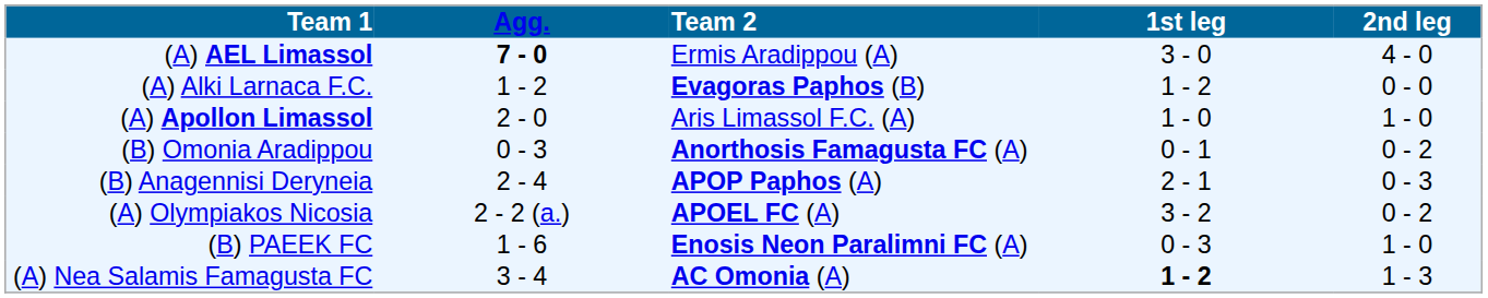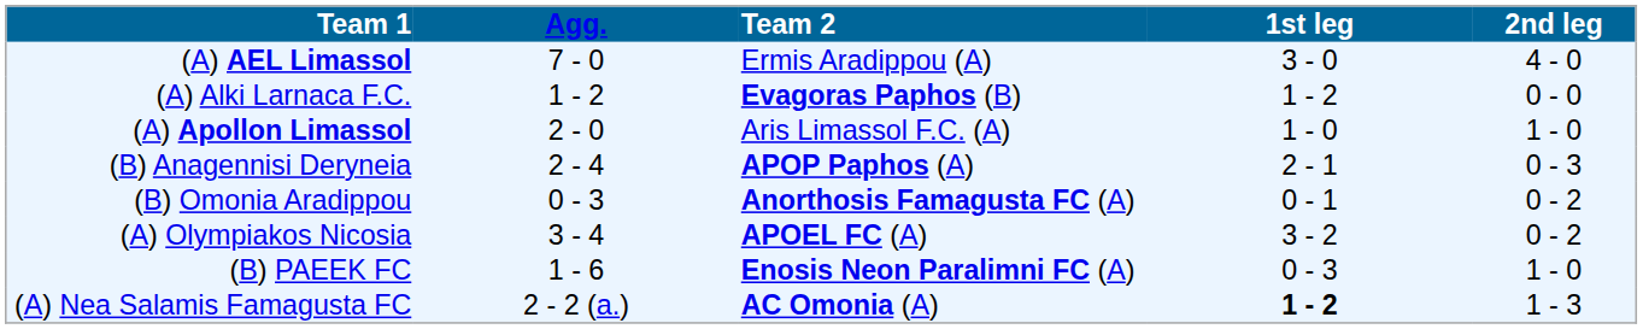(A) AEL Limassol | Agg.: bold -> normal
rows swapped: (B) Omonia Aradippou <-> (B) Anagennisi Deryneia
(A) Olympiakos Nicosia | Agg.: 2 - 2 (a.) -> 3 - 4
(A) Nea Salamis Famagusta FC | Agg.: 3 - 4 -> 2 - 2 (a.)
